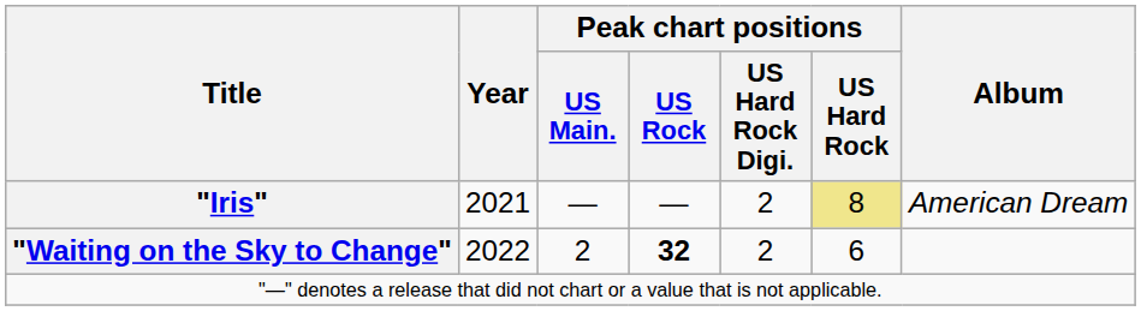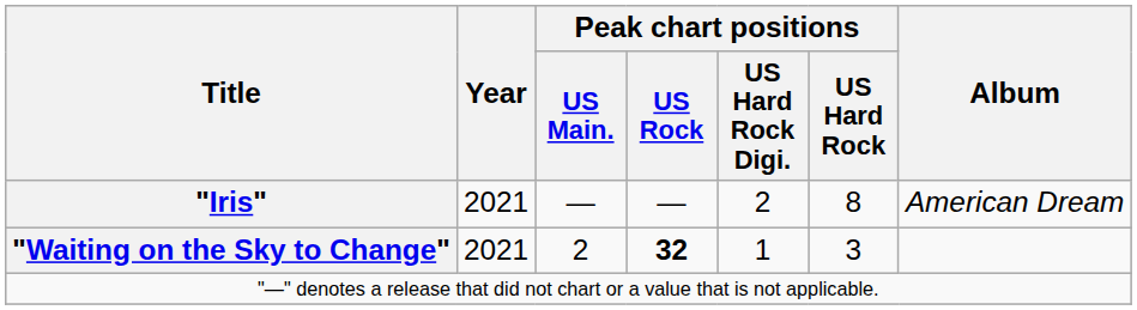"Iris" | Peak chart positions / US Hard Rock: khaki background -> no background
"Waiting on the Sky to Change" | Year: 2022 -> 2021
"Waiting on the Sky to Change" | Peak chart positions / US Hard Rock Digi.: 2 -> 1
"Waiting on the Sky to Change" | Peak chart positions / US Hard Rock: 6 -> 3
